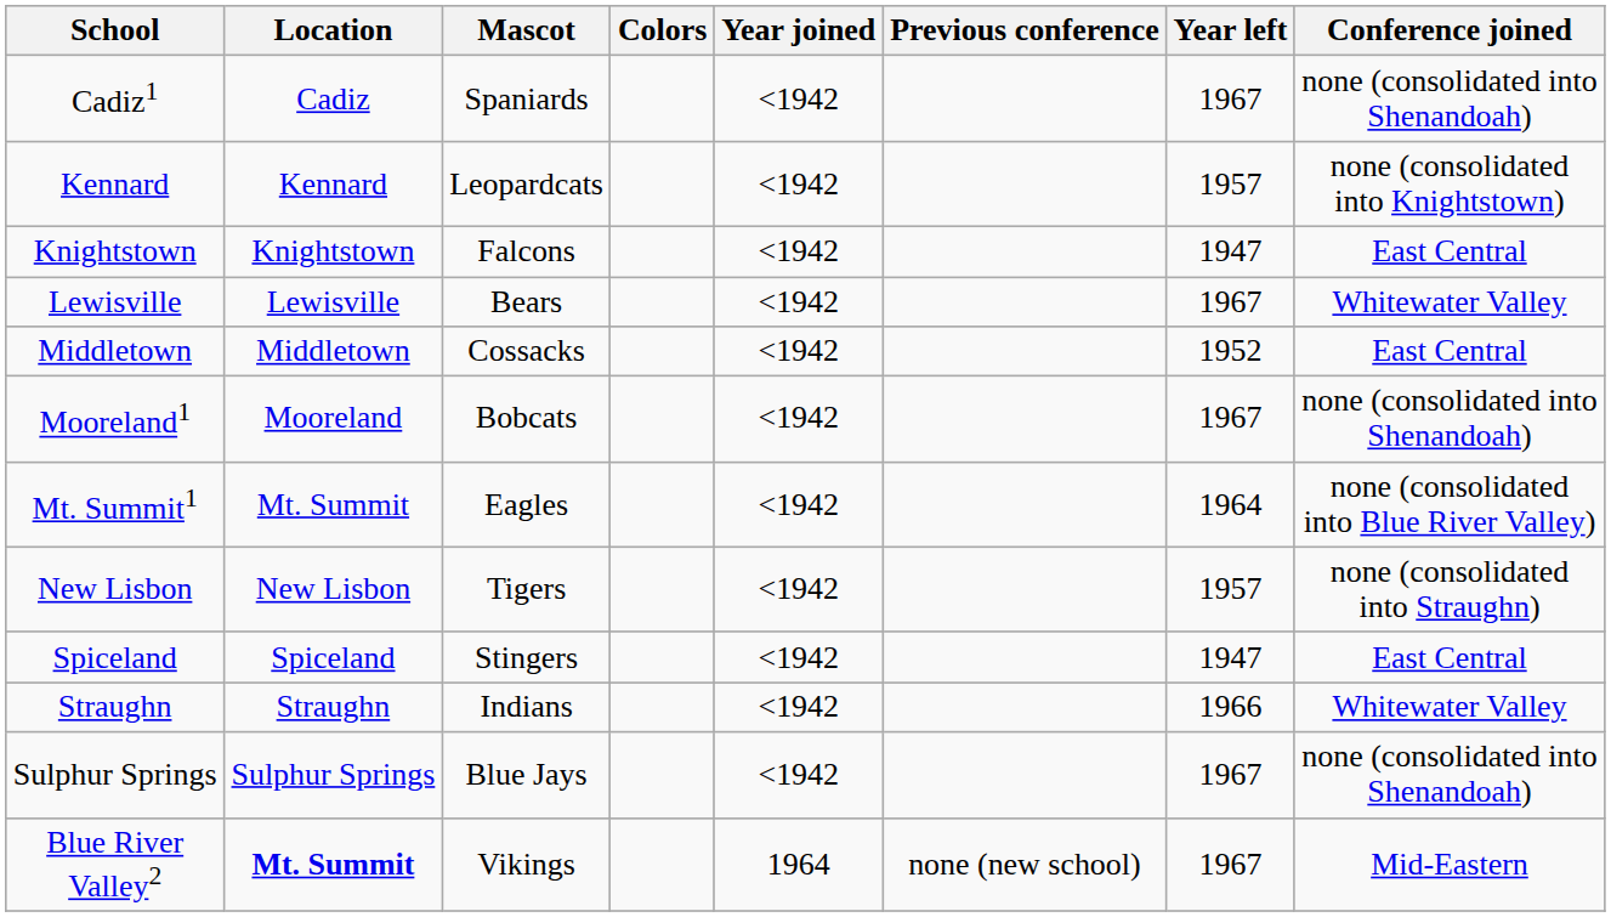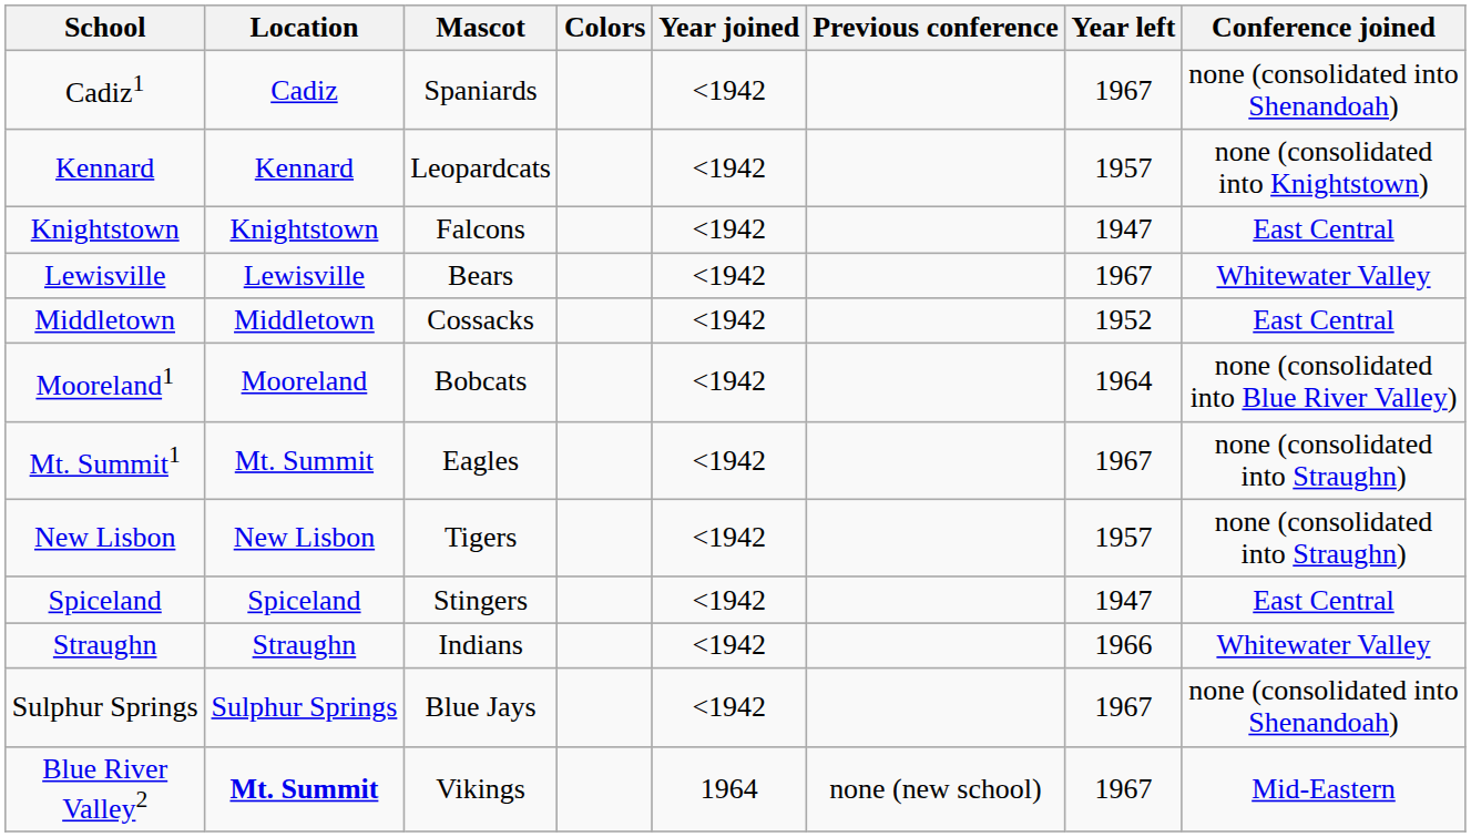Mooreland1 | Year left: 1967 -> 1964
Mooreland1 | Conference joined: none (consolidated into Shenandoah) -> none (consolidated into Blue River Valley)
Mt. Summit1 | Year left: 1964 -> 1967
Mt. Summit1 | Conference joined: none (consolidated into Blue River Valley) -> none (consolidated into Straughn)
